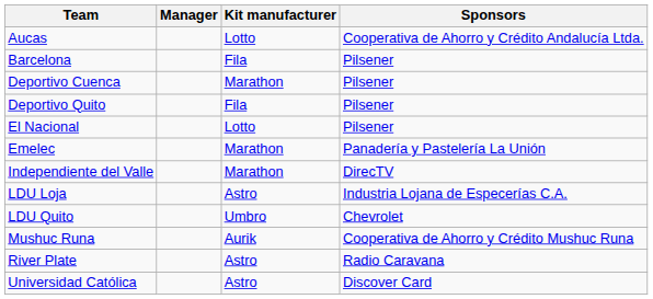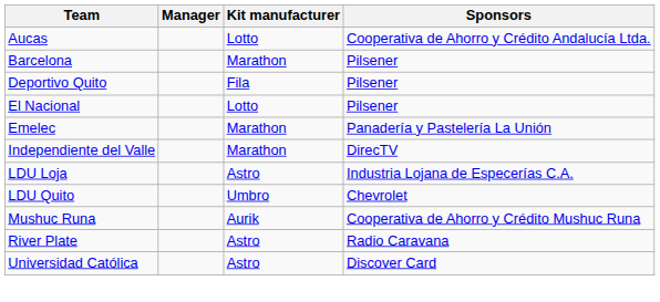Barcelona | Kit manufacturer: Fila -> Marathon
- row: Deportivo Cuenca | Marathon | Pilsener
